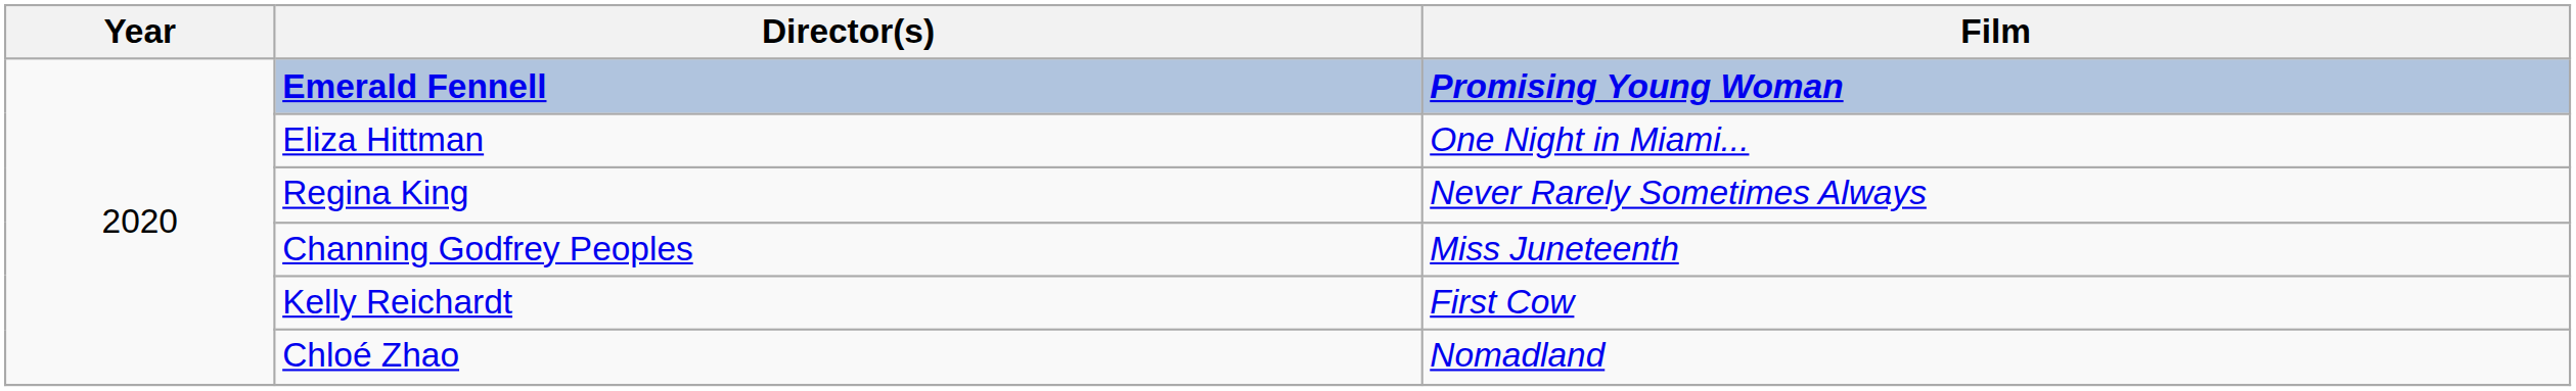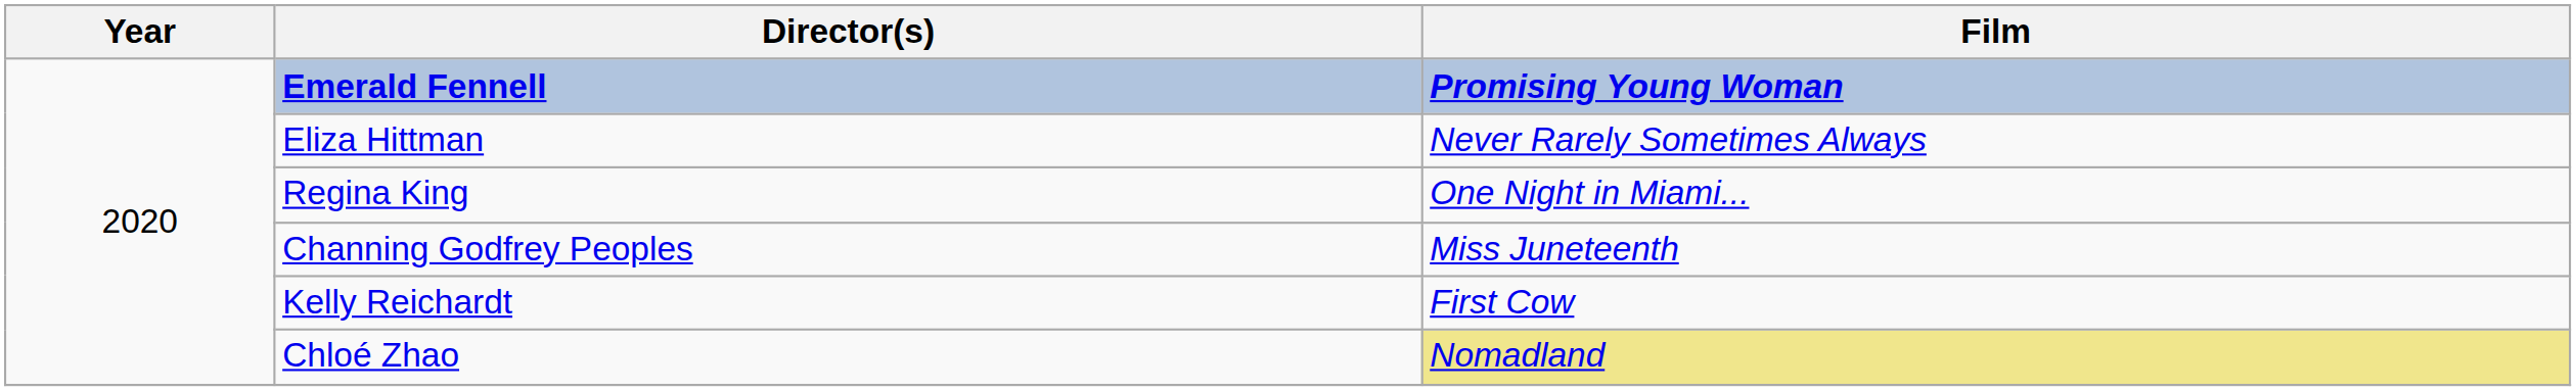Eliza Hittman | Film: One Night in Miami... -> Never Rarely Sometimes Always
Regina King | Film: Never Rarely Sometimes Always -> One Night in Miami...
Chloé Zhao | Film: no background -> khaki background
